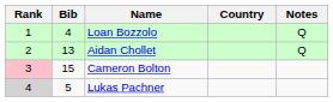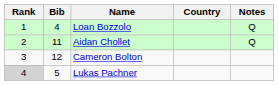Aidan Chollet | Bib: 13 -> 11
Cameron Bolton | Rank: pink background -> no background
Cameron Bolton | Bib: 15 -> 12
